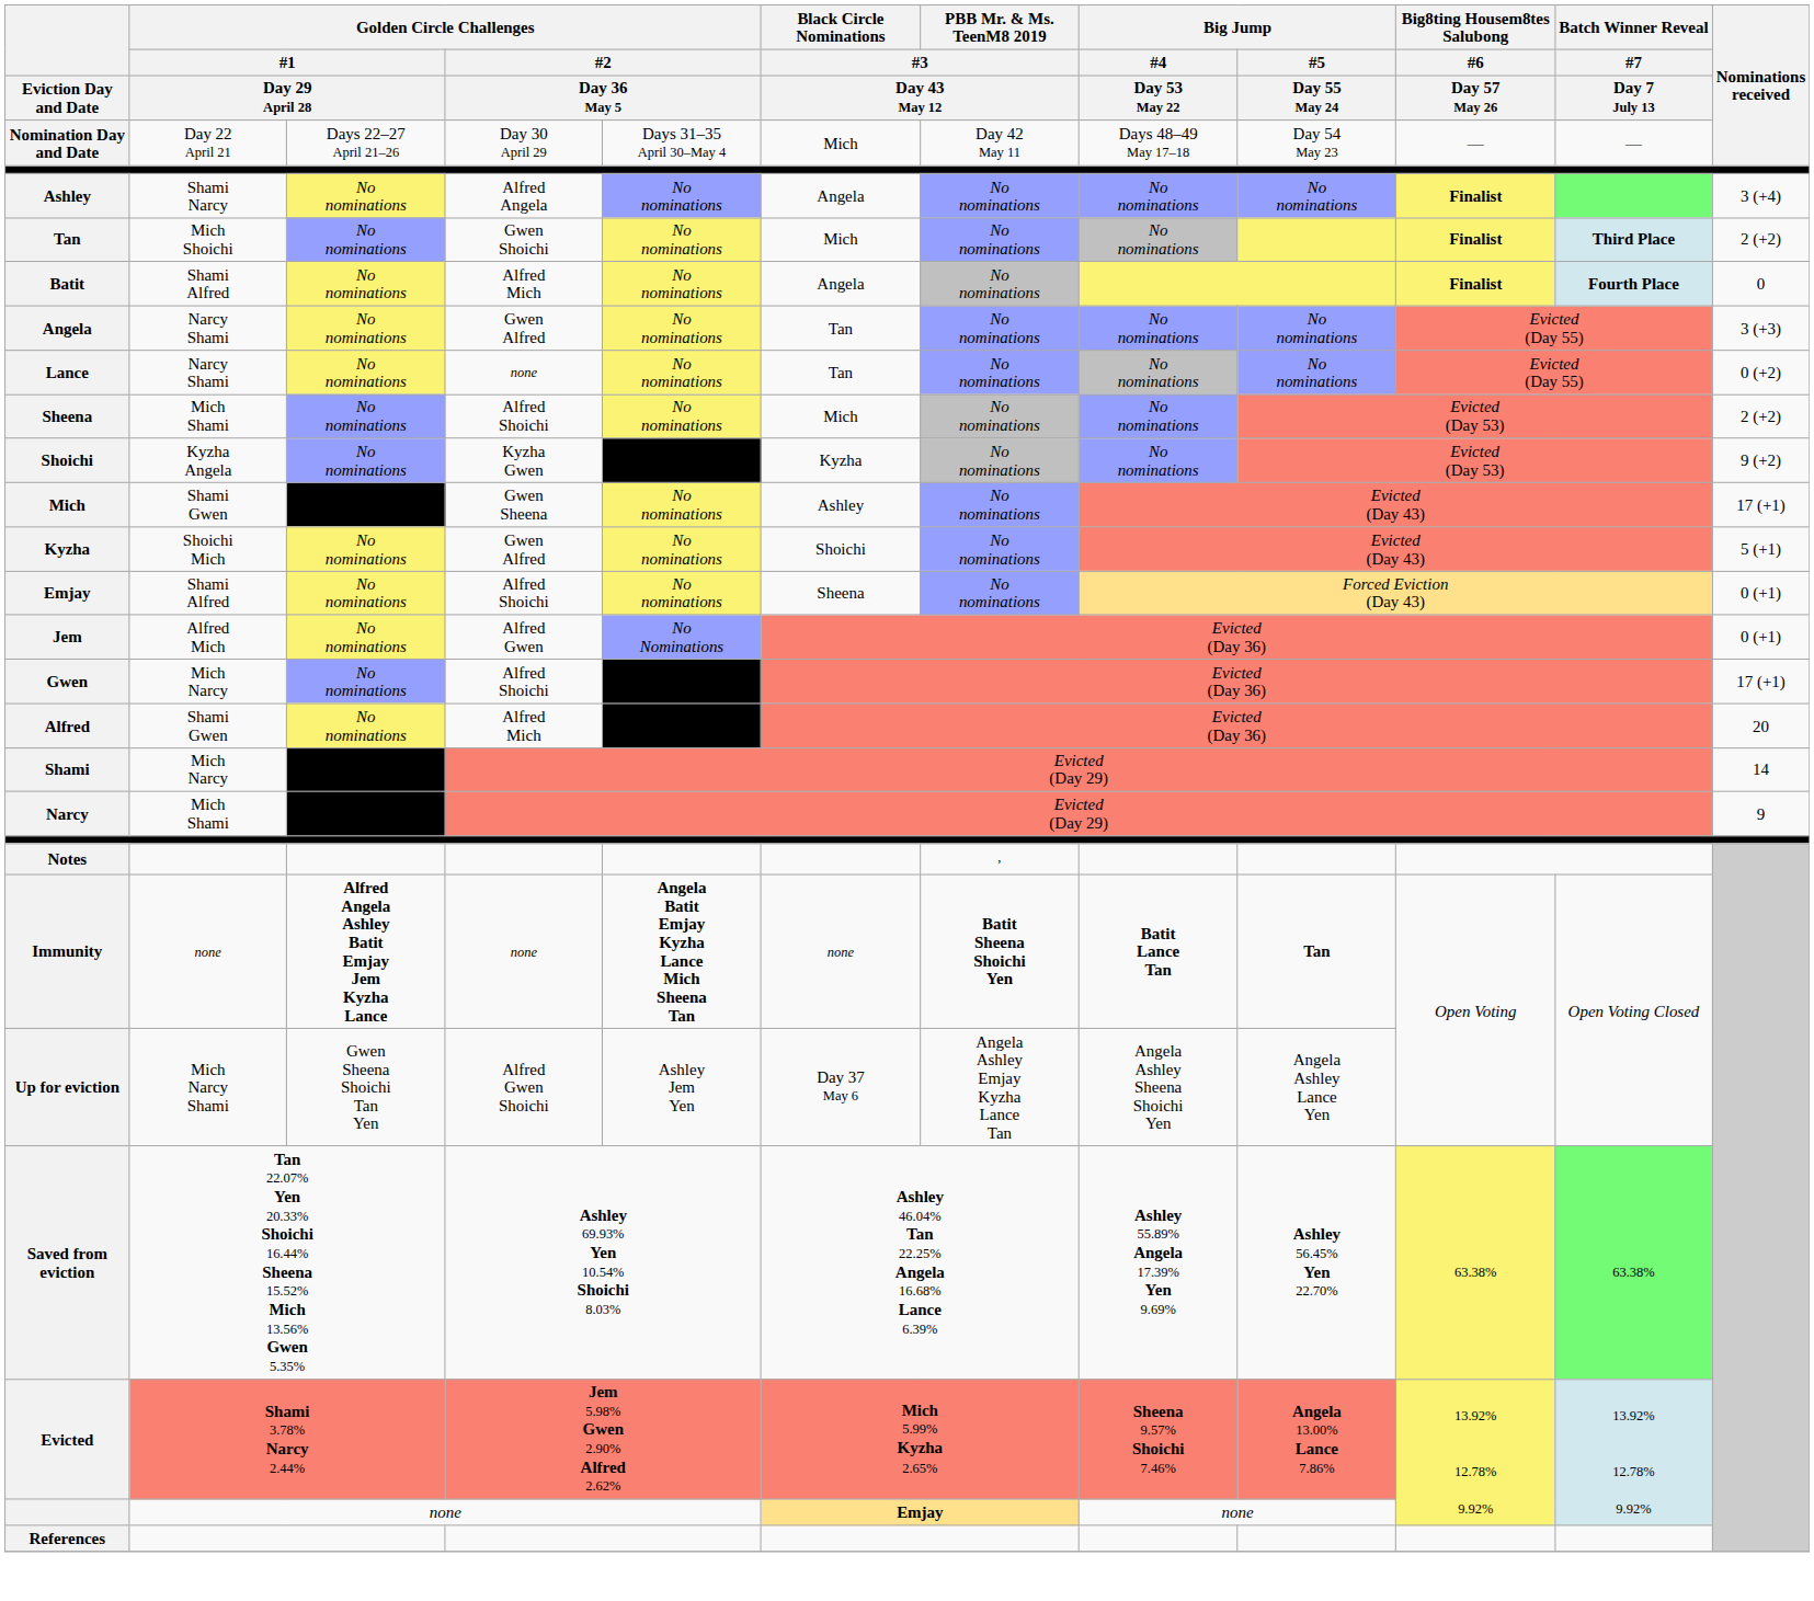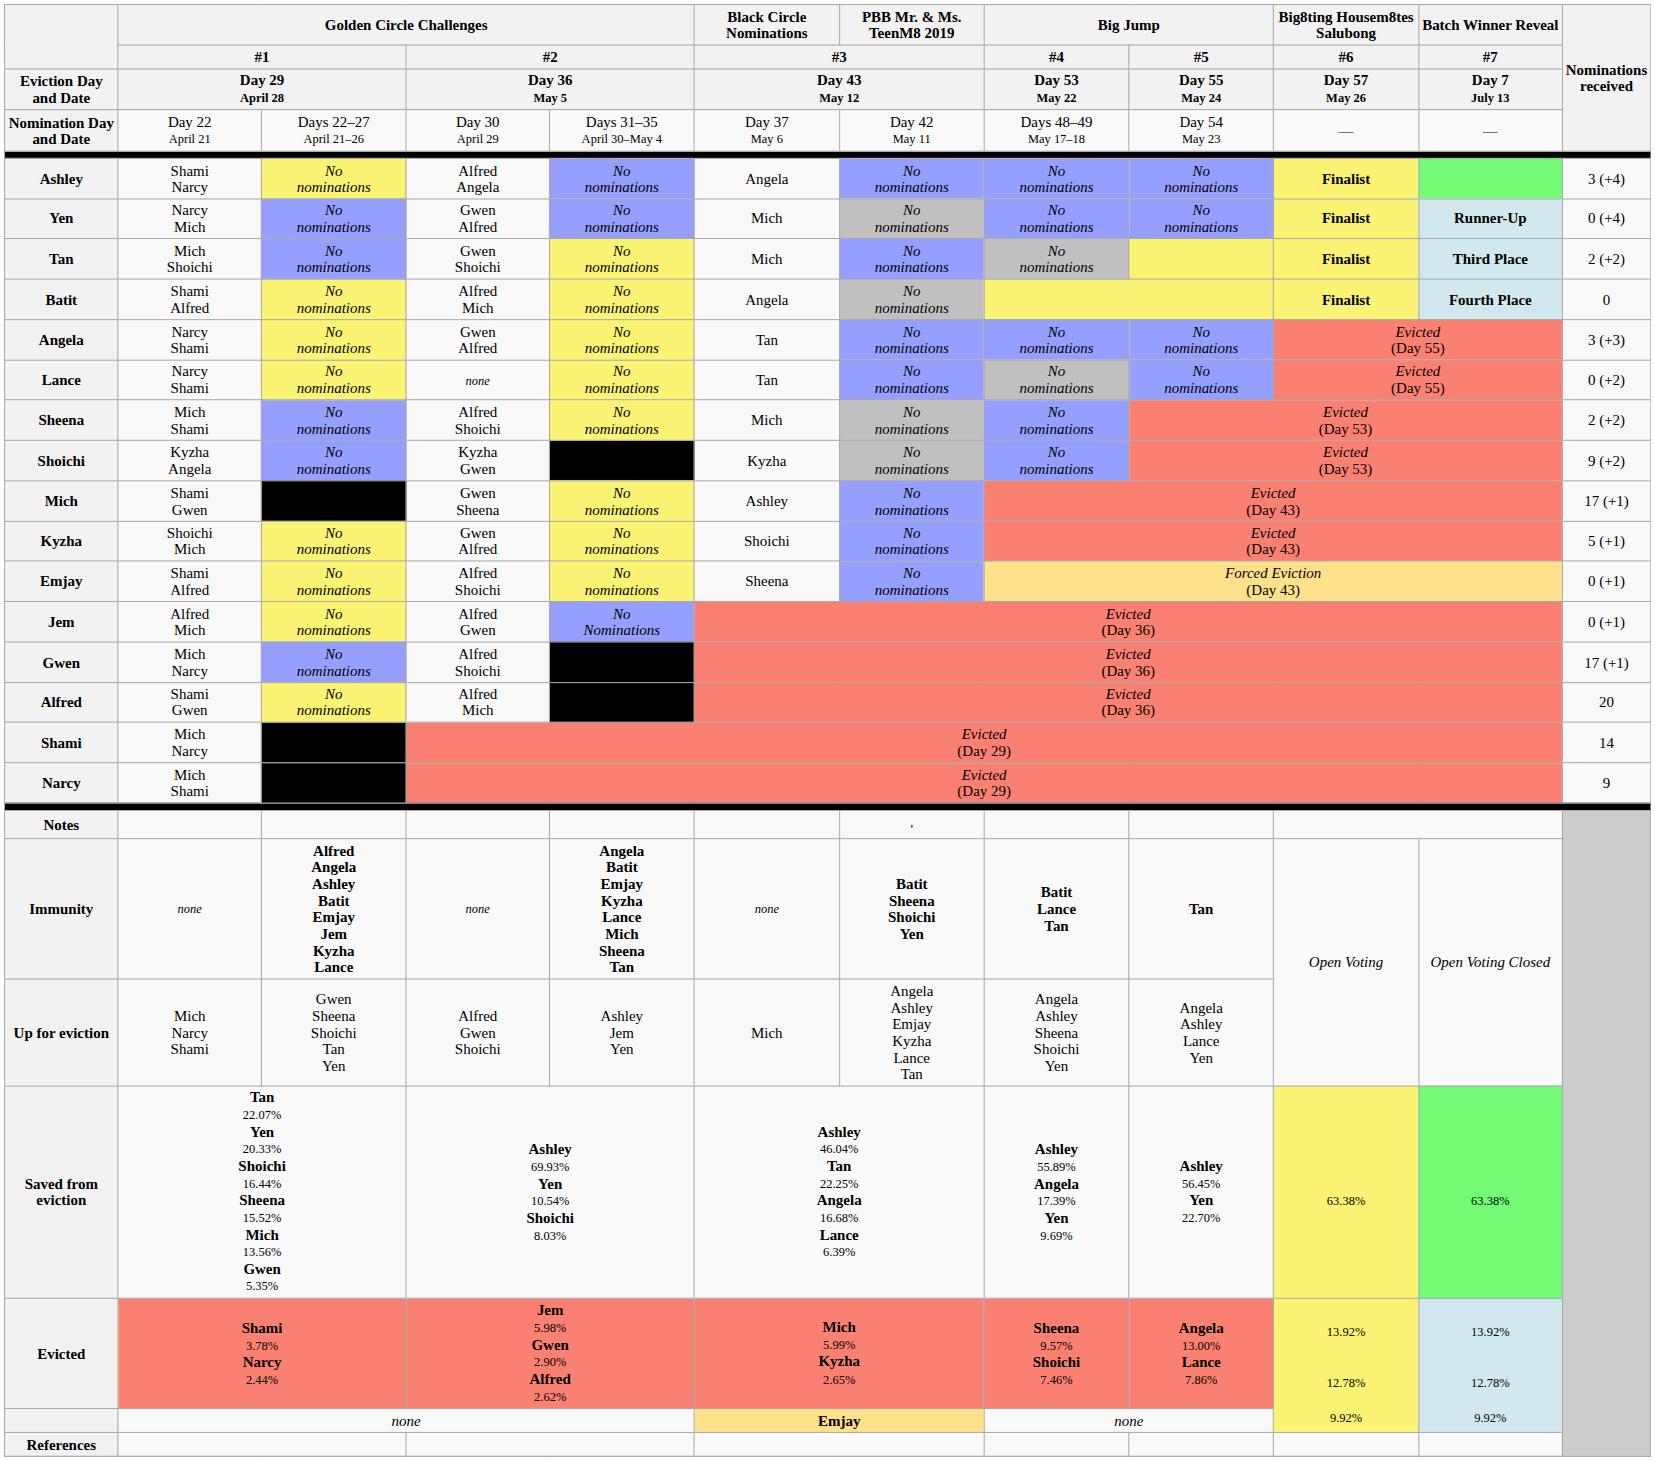Nomination Day and Date | Black Circle Nominations / #3 / Day 43 May 12: Mich -> Day 37 May 6
+ row: Yen | Narcy Mich | No nominations | Gwen Alfred | No nominations | Mich | No nominations | No nominations | No nominations | Finalist | Runner-Up | 0 (+4)
Up for eviction | Black Circle Nominations / #3 / Day 43 May 12: Day 37 May 6 -> Mich
